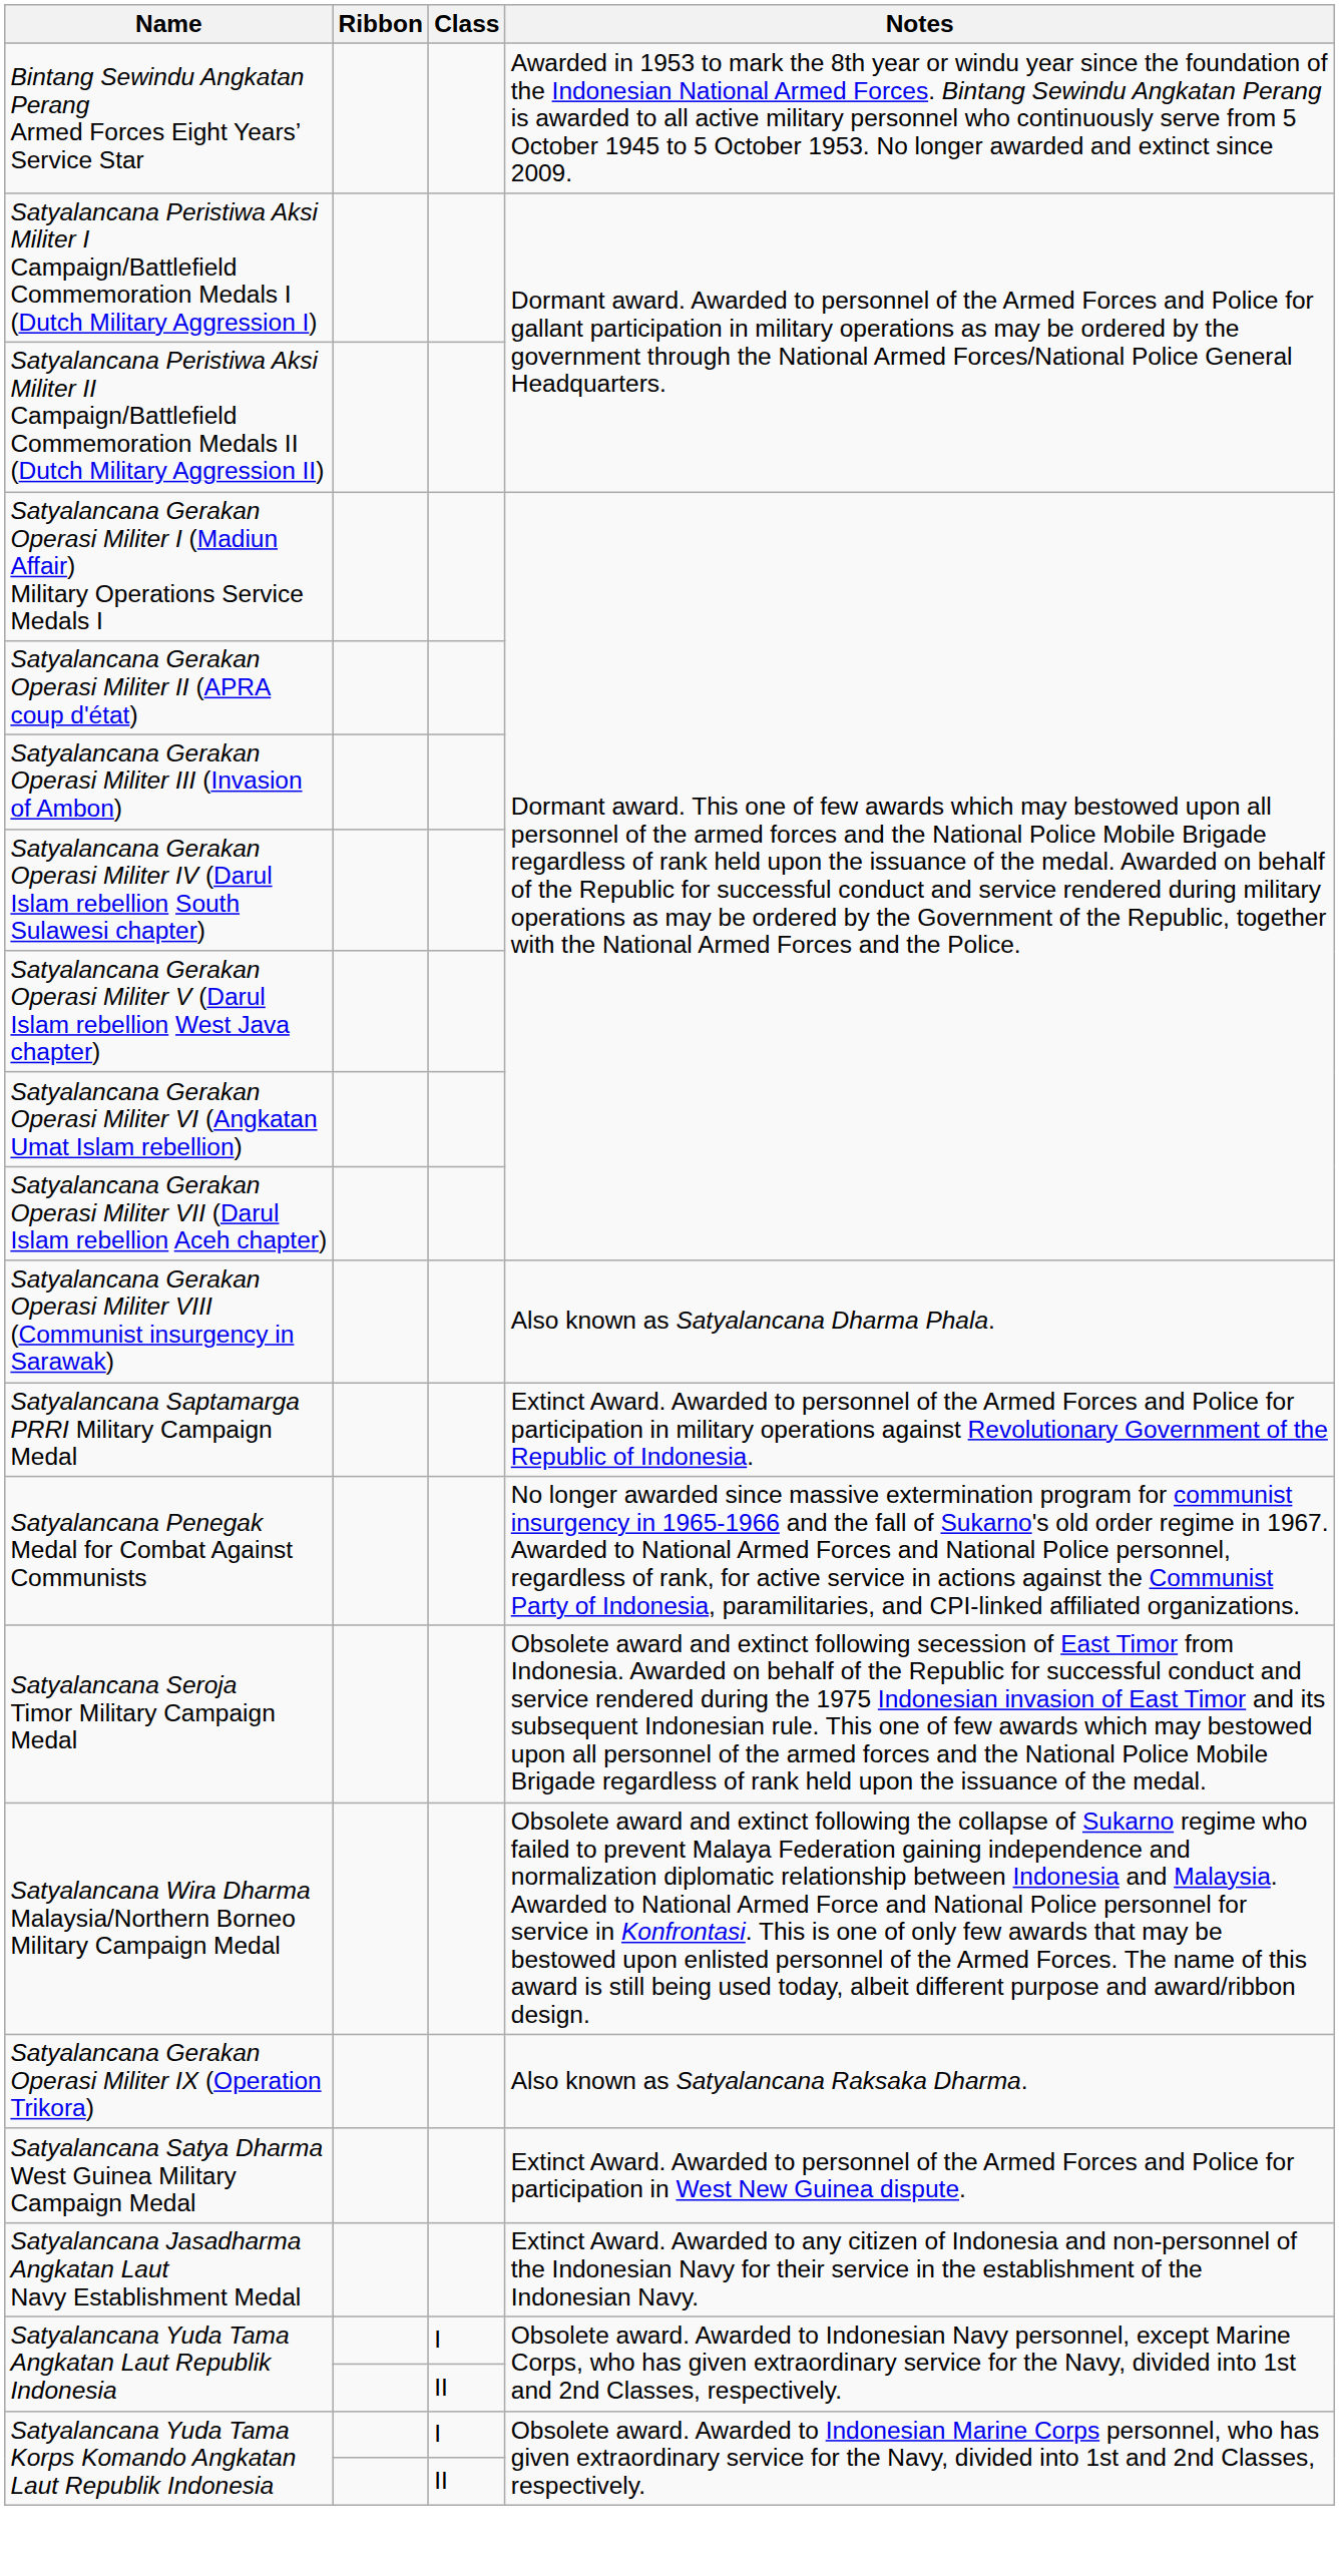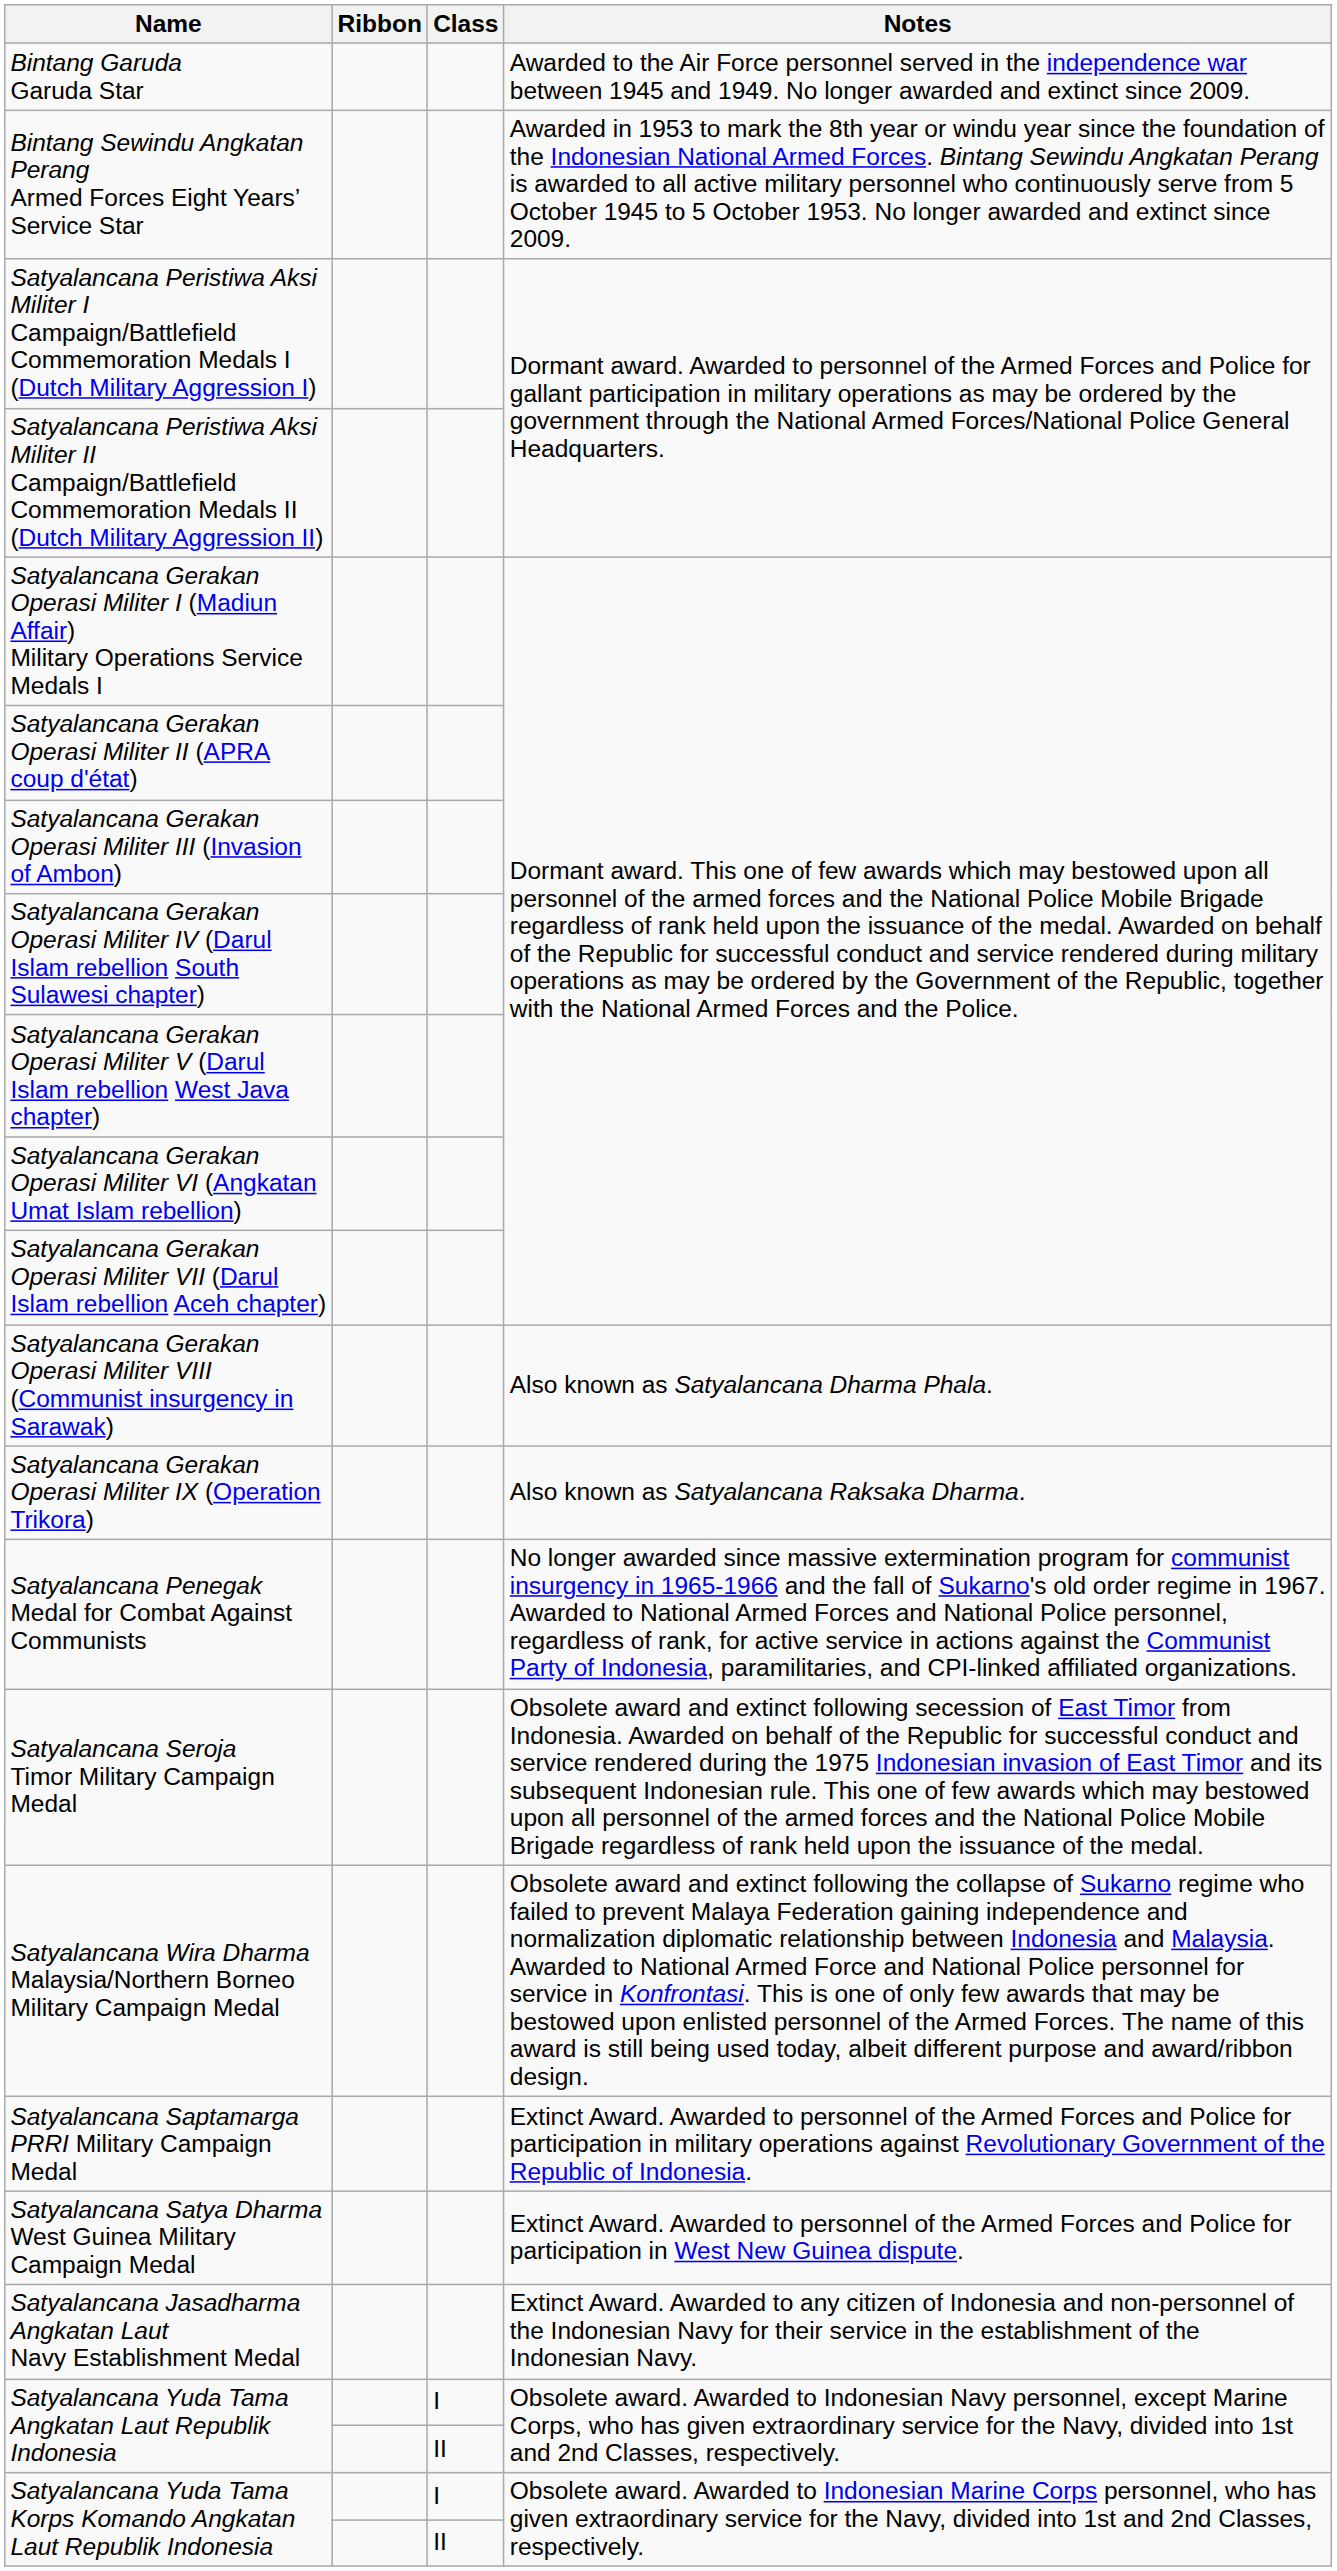+ row: Bintang Garuda Garuda Star | Awarded to the Air Force personnel served in the independence war between 1945 and 1949. No longer awarded and extinct since 2009.
rows swapped: Satyalancana Gerakan Operasi Militer IX (Operation Trikora) <-> Satyalancana Saptamarga PRRI Military Campaign Medal
